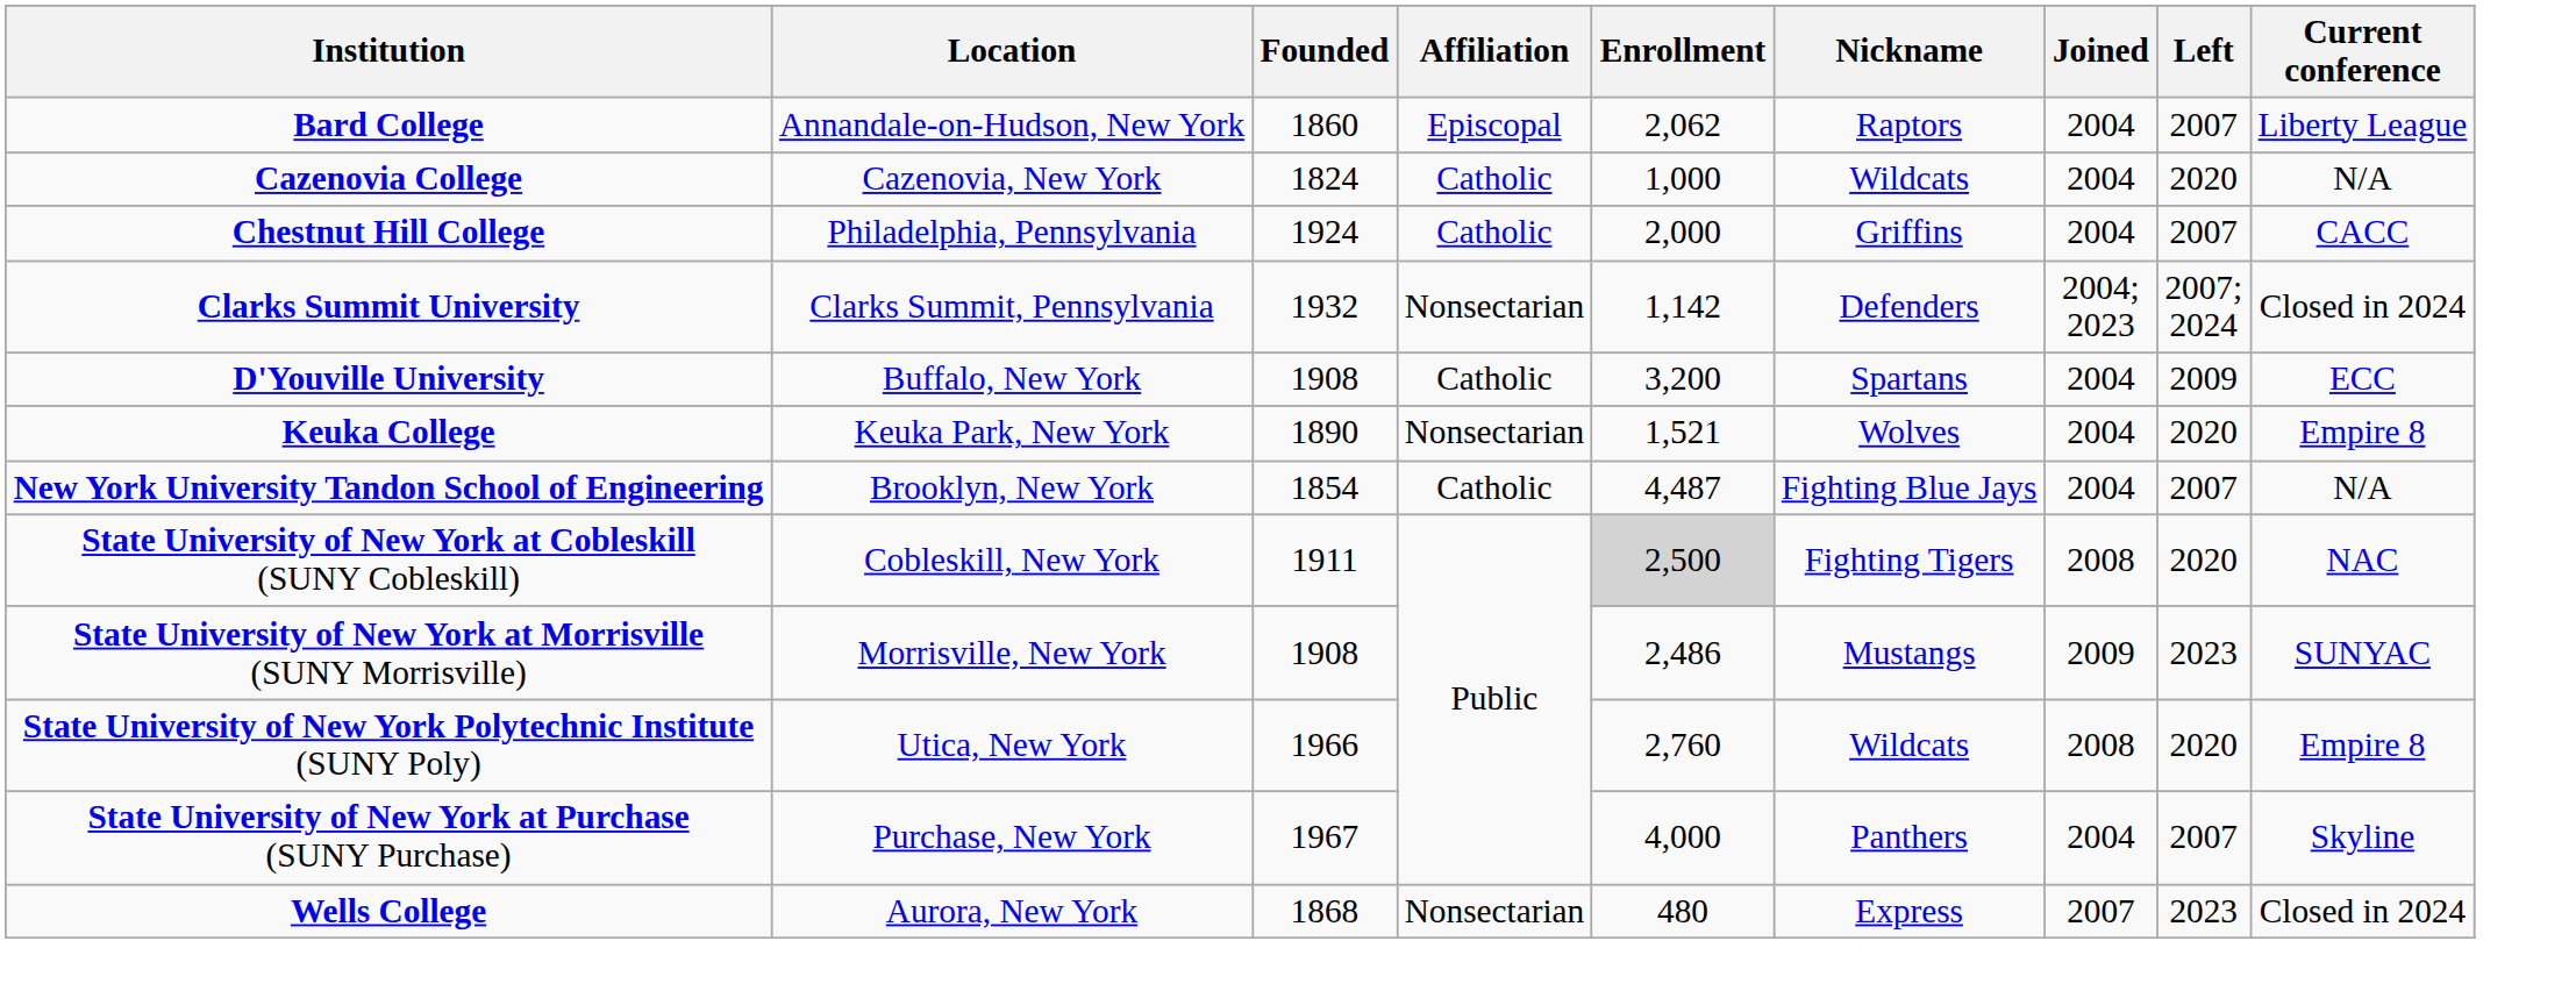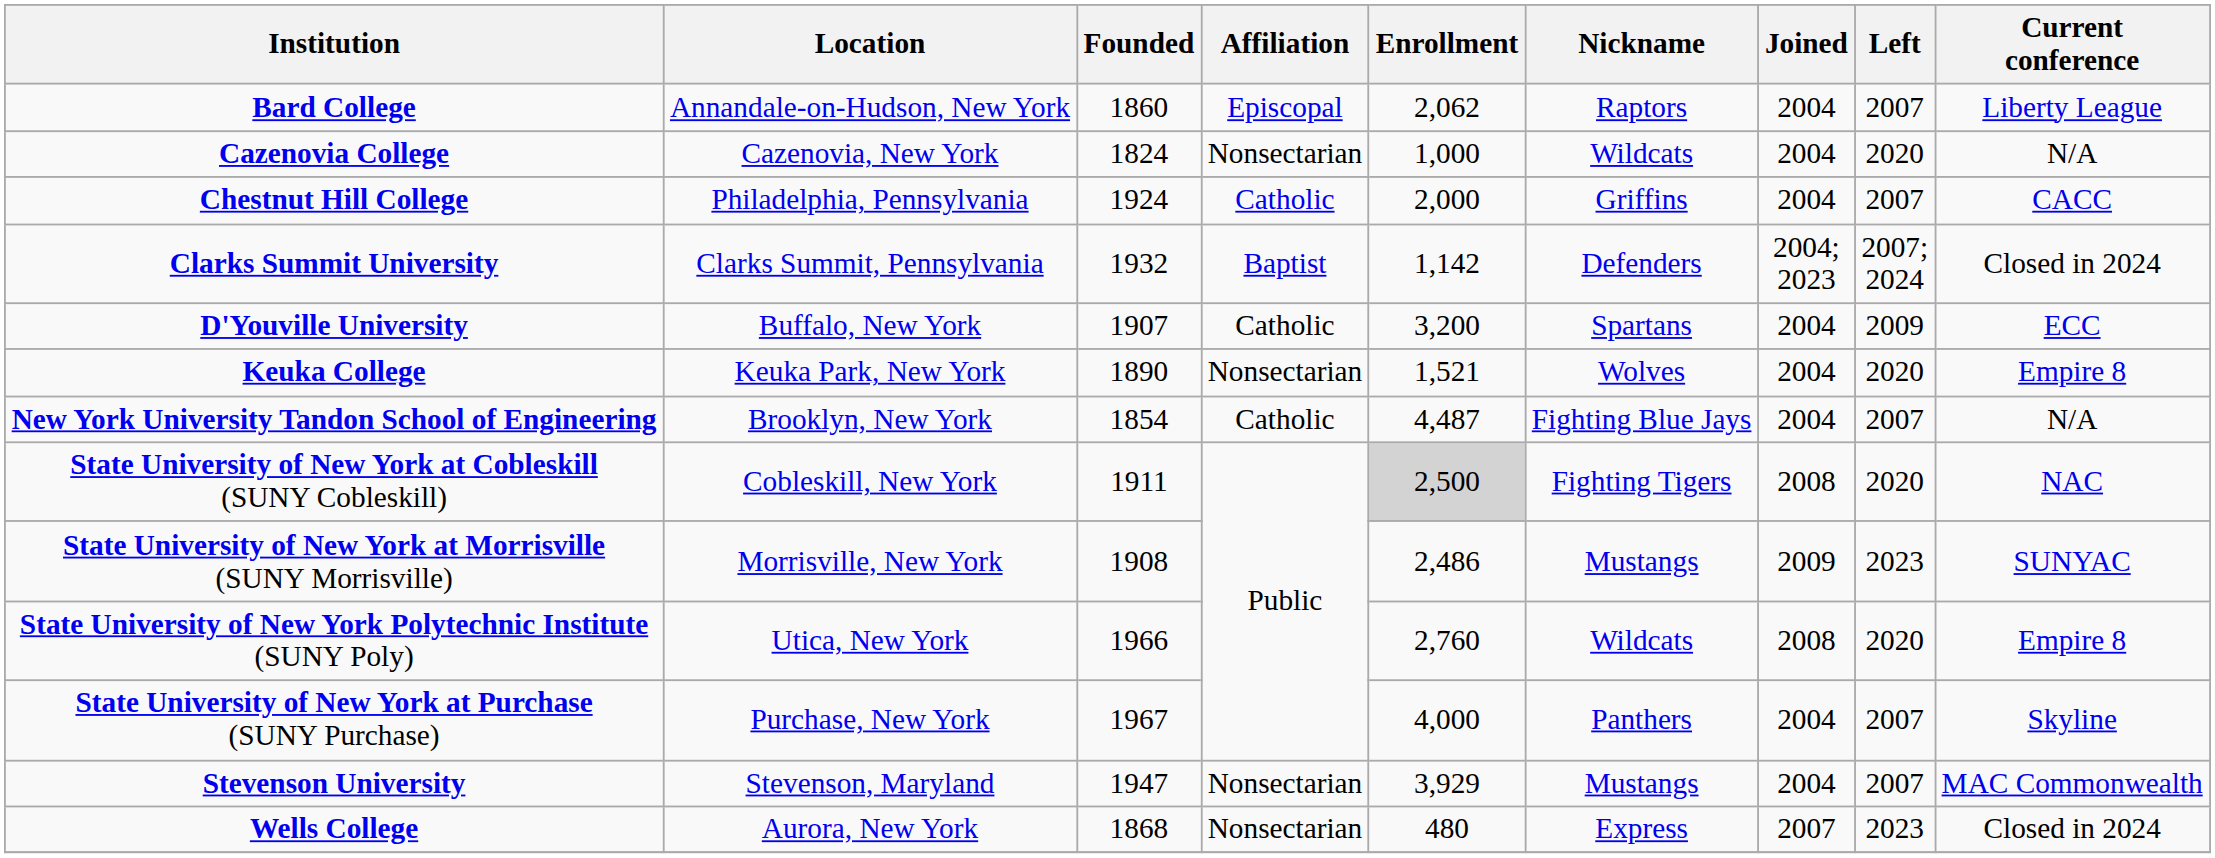Cazenovia College | Affiliation: Catholic -> Nonsectarian
Clarks Summit University | Affiliation: Nonsectarian -> Baptist
D'Youville University | Founded: 1908 -> 1907
+ row: Stevenson University | Stevenson, Maryland | 1947 | Nonsectarian | 3,929 | Mustangs | 2004 | 2007 | MAC Commonwealth
